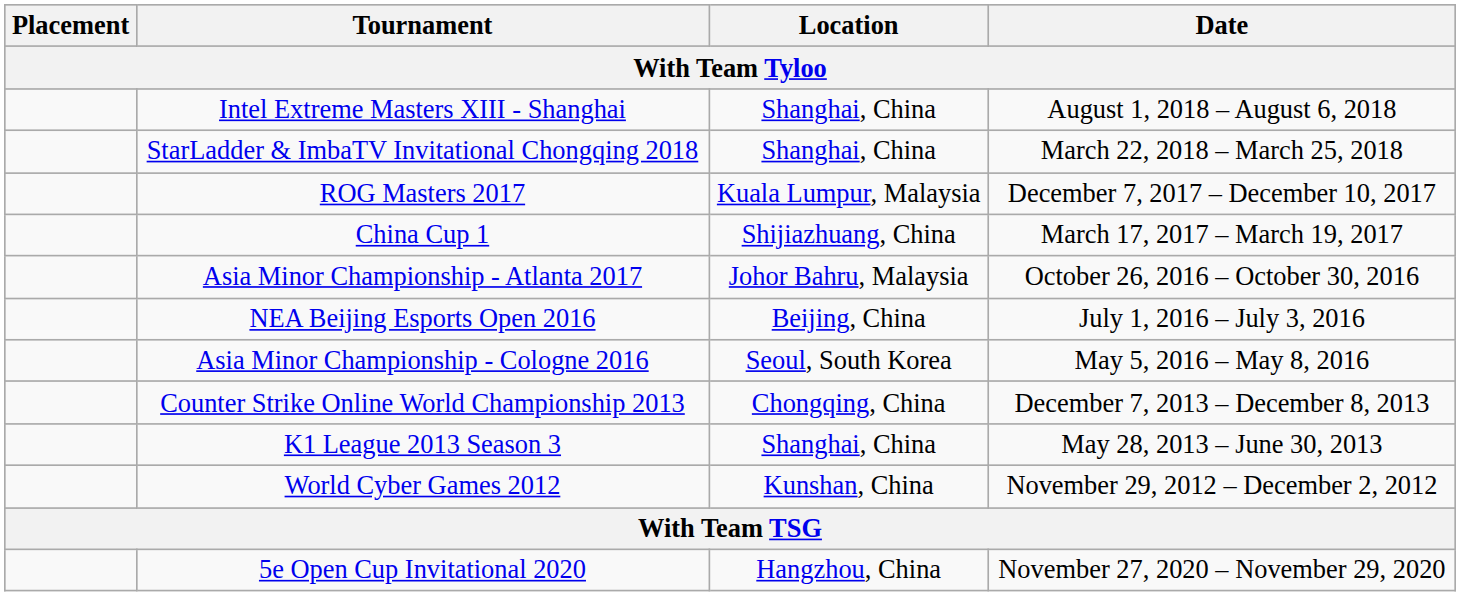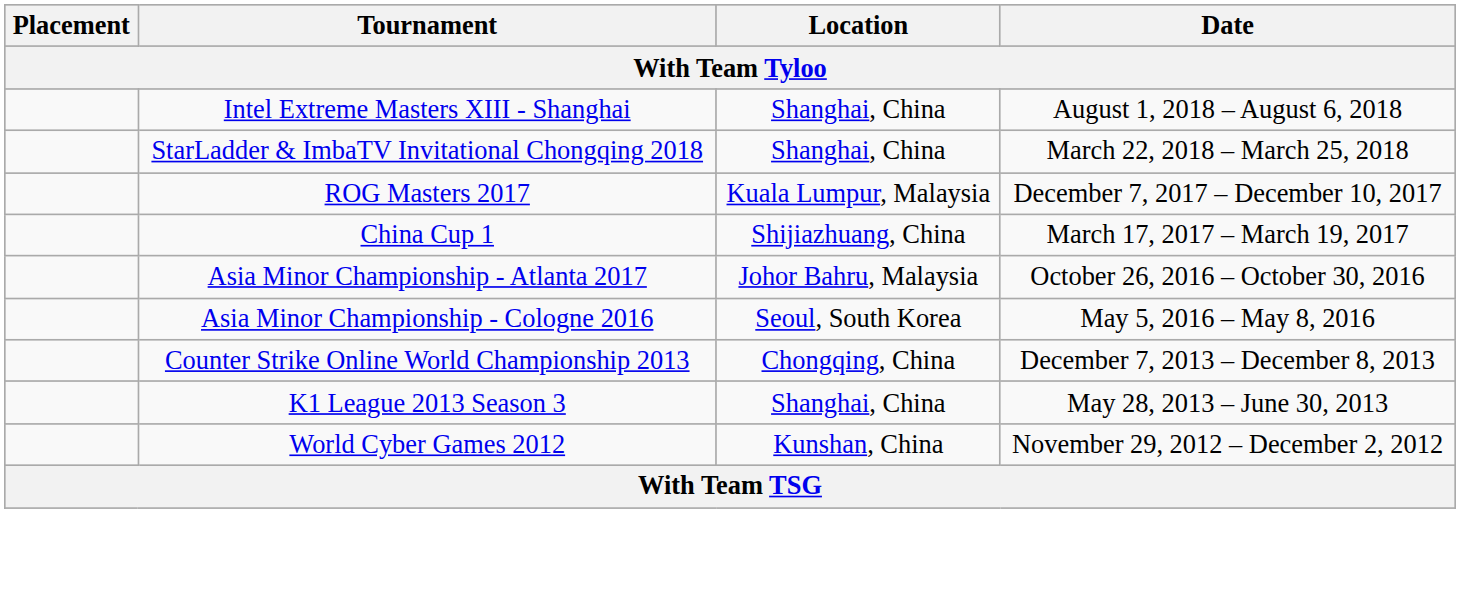- row: NEA Beijing Esports Open 2016 | Beijing, China | July 1, 2016 – July 3, 2016
- row: 5e Open Cup Invitational 2020 | Hangzhou, China | November 27, 2020 – November 29, 2020
